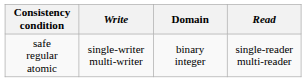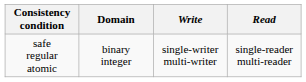columns swapped: Domain <-> Write
